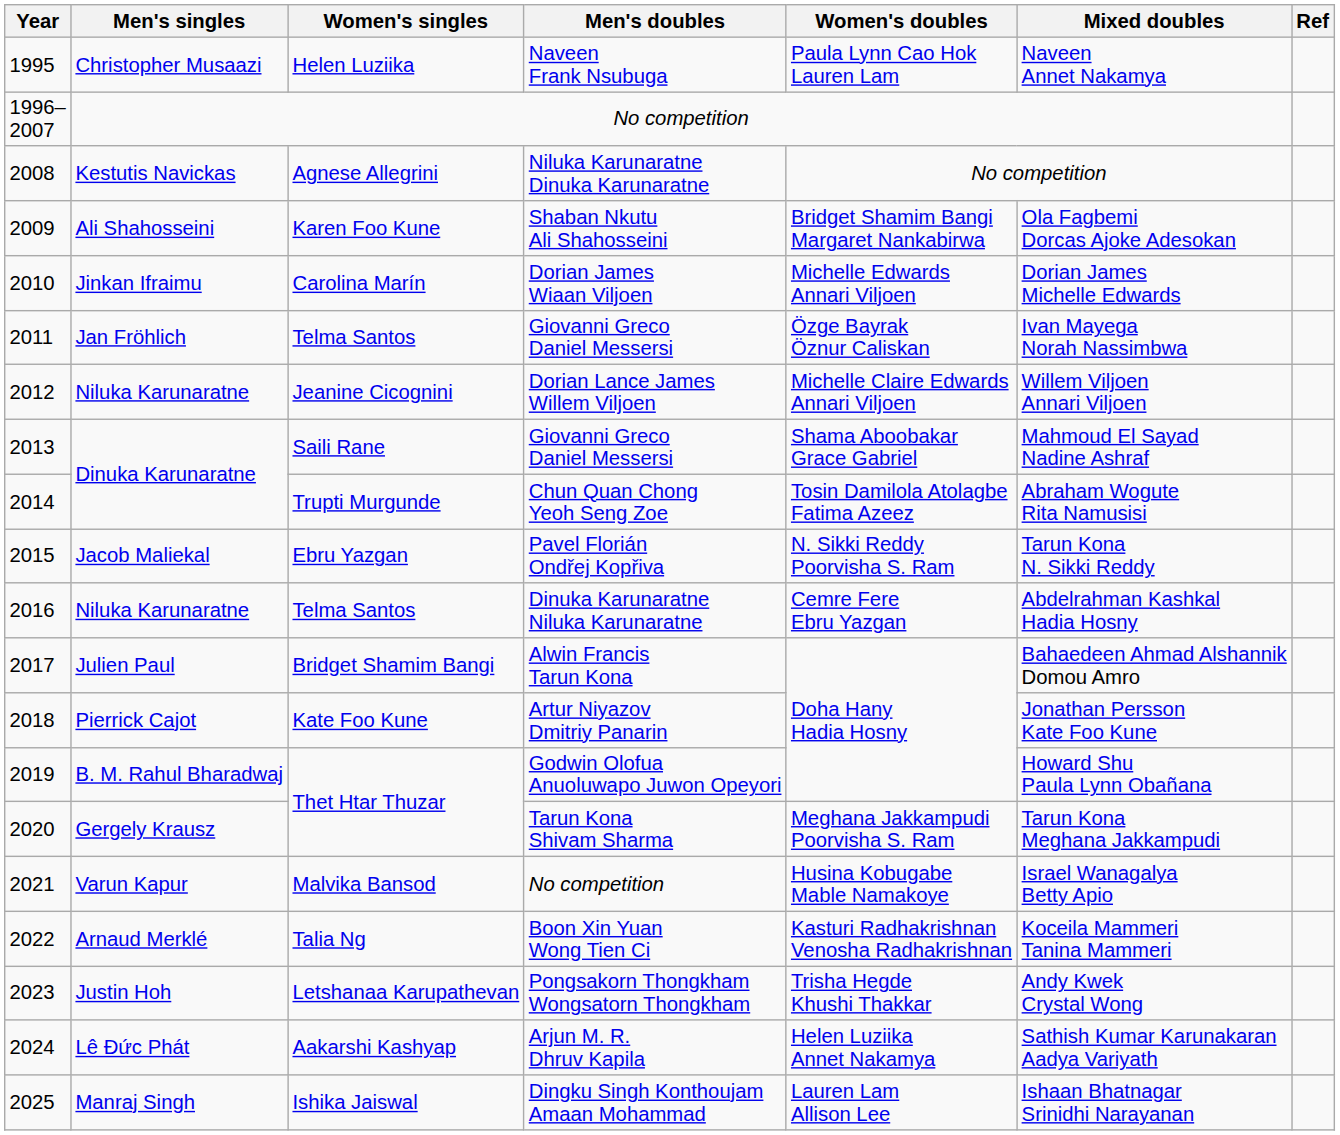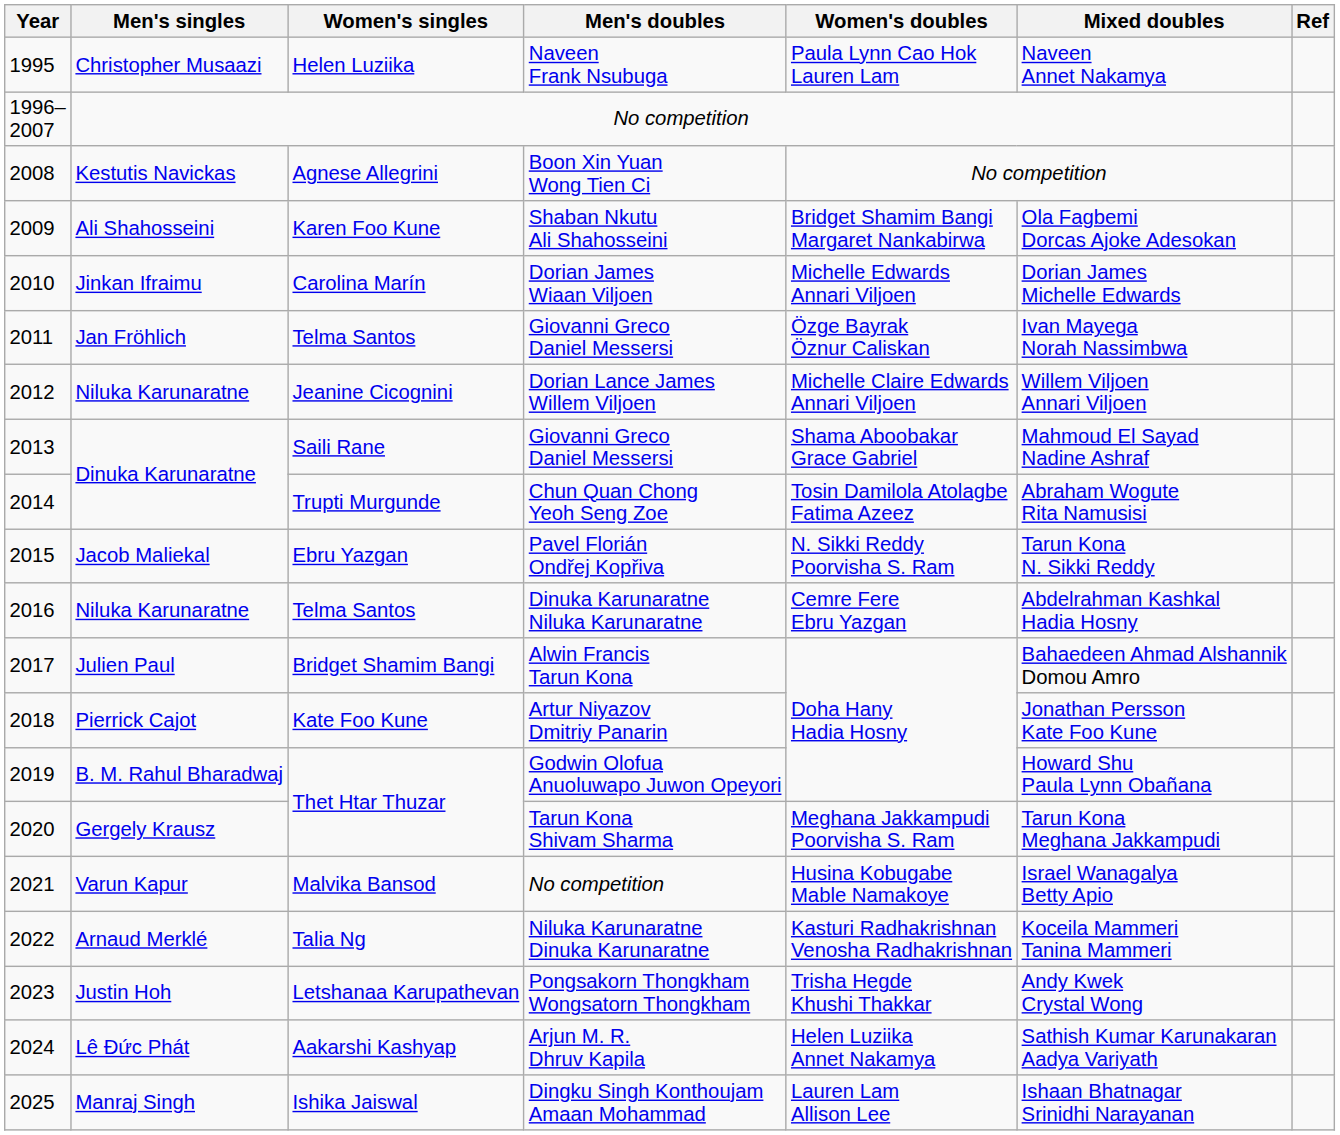Kestutis Navickas | Men's doubles: Niluka Karunaratne Dinuka Karunaratne -> Boon Xin Yuan Wong Tien Ci
Arnaud Merklé | Men's doubles: Boon Xin Yuan Wong Tien Ci -> Niluka Karunaratne Dinuka Karunaratne
